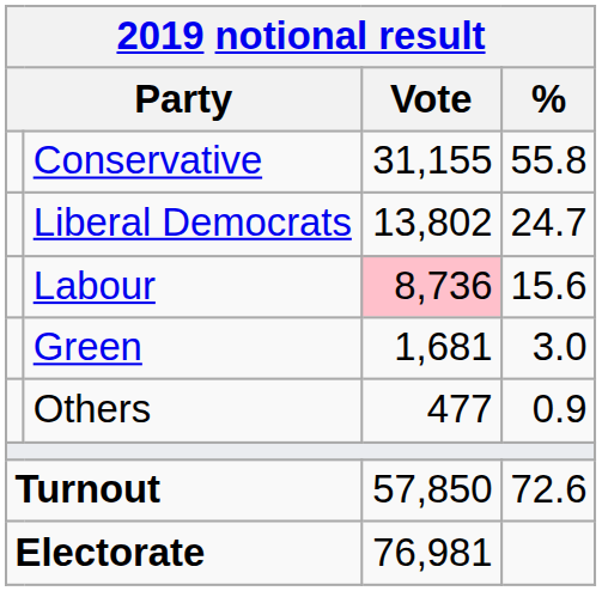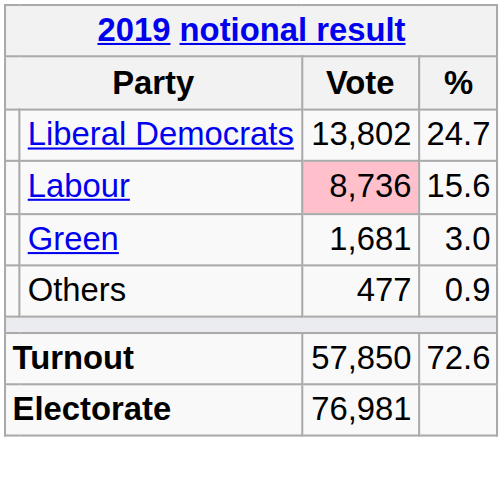- row: Conservative | 31,155 | 55.8
